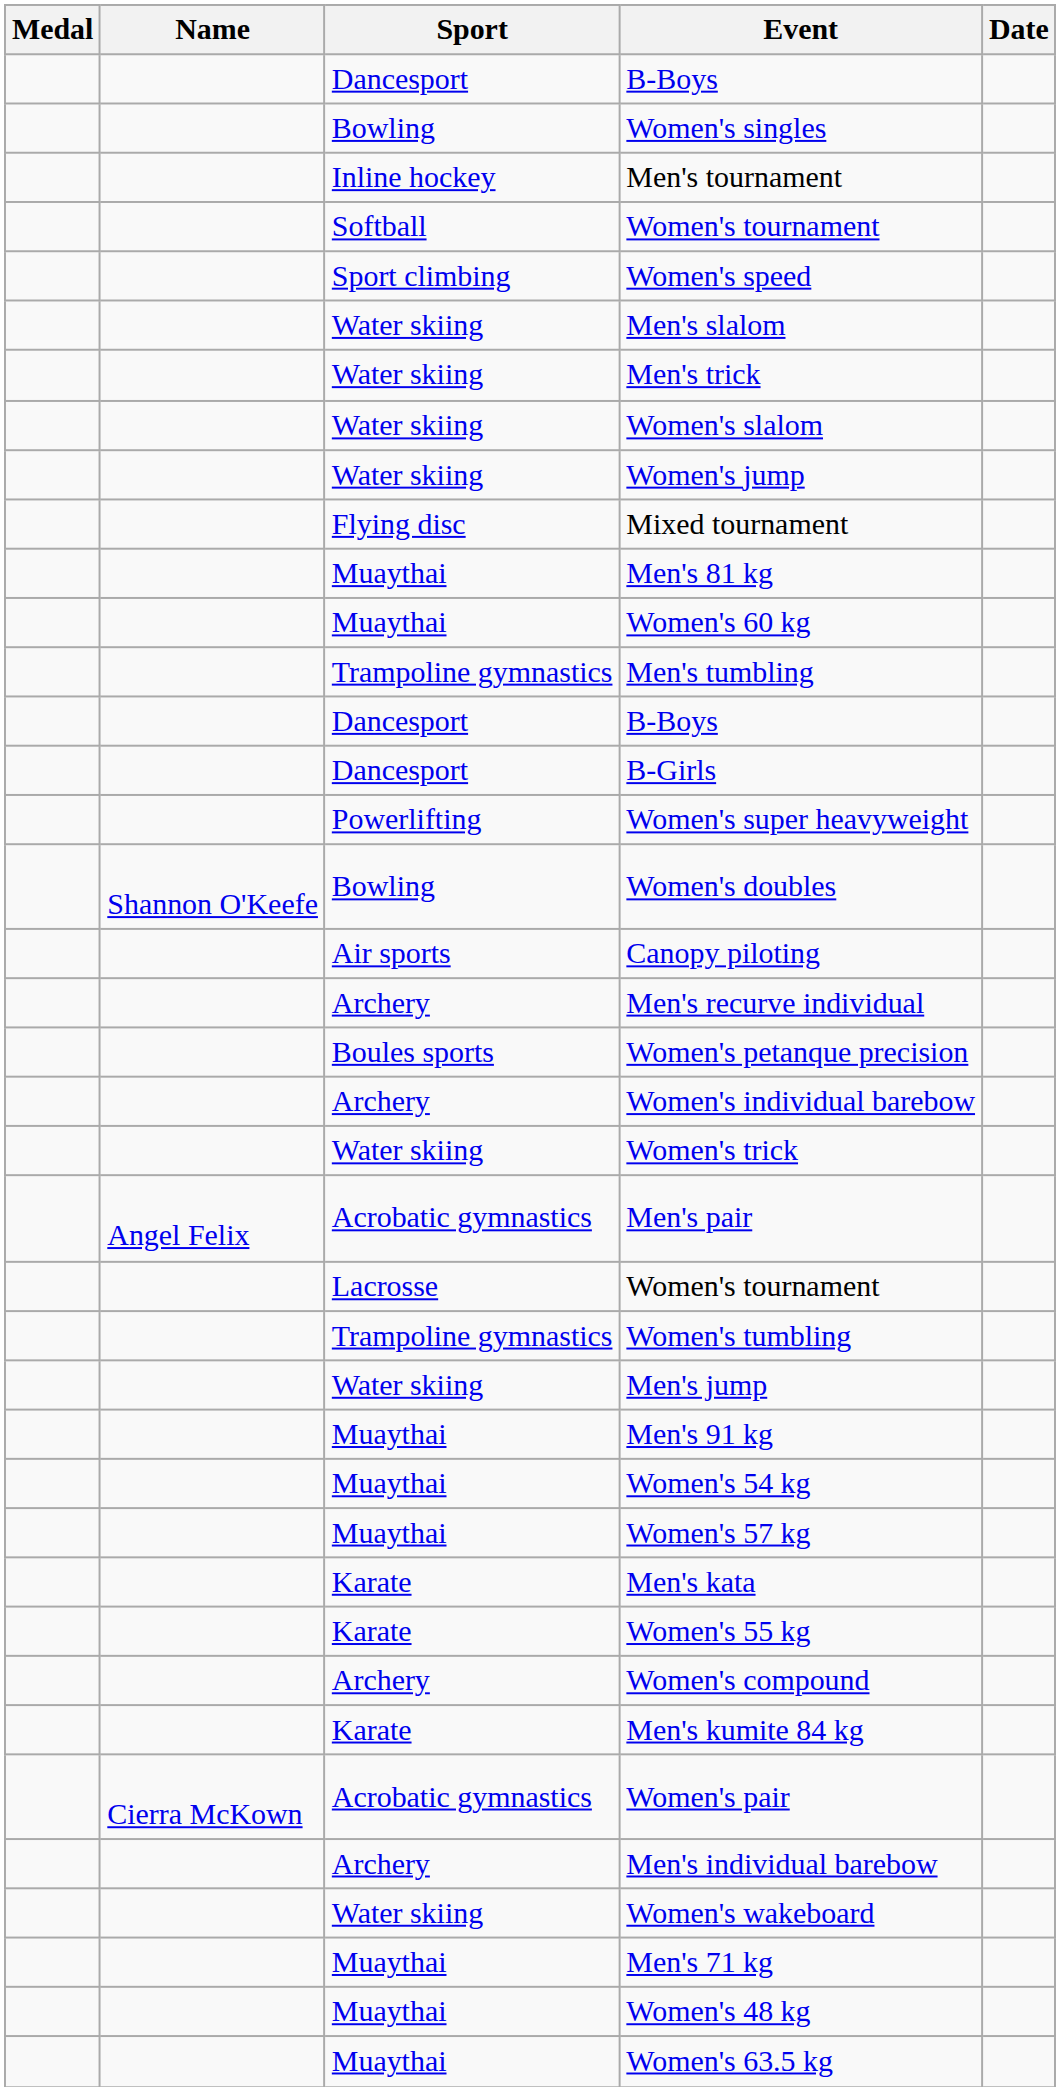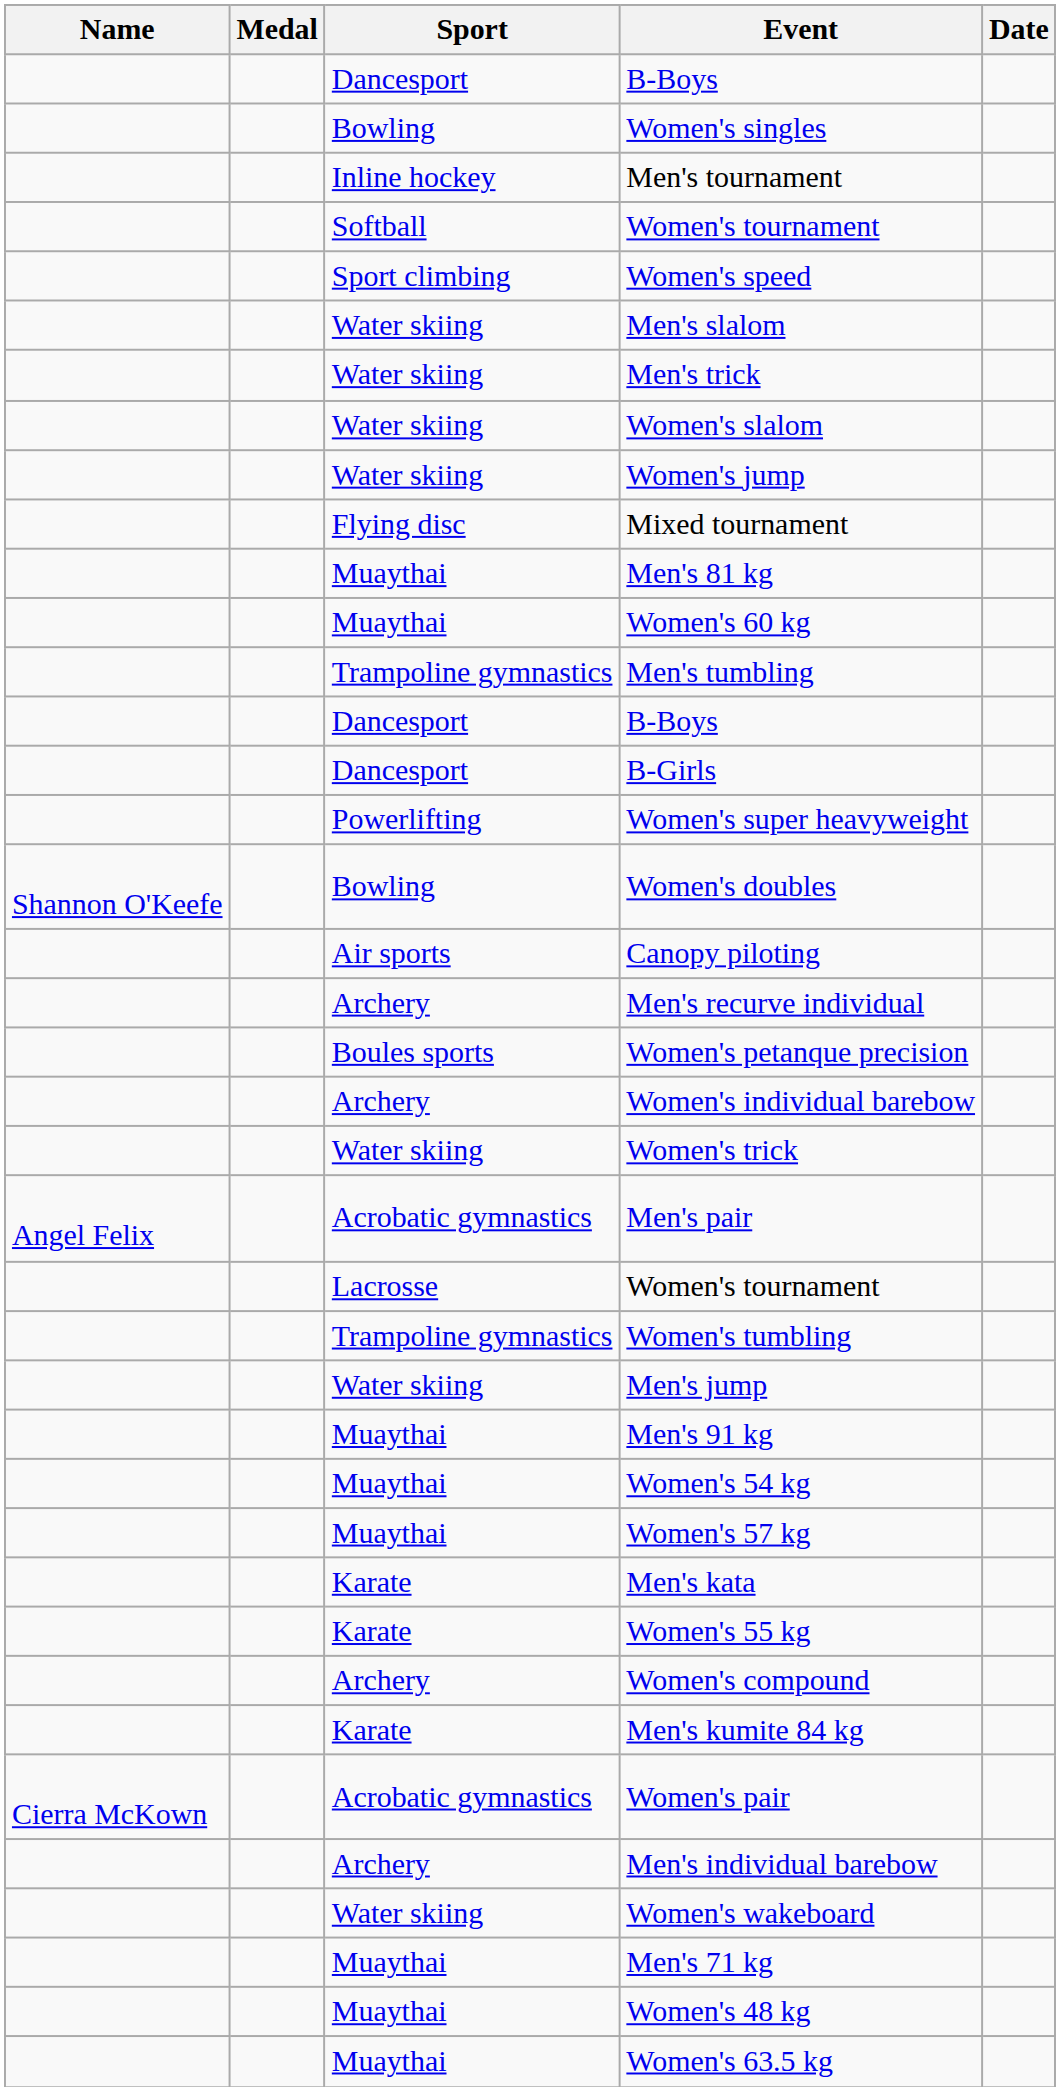columns swapped: Medal <-> Name
